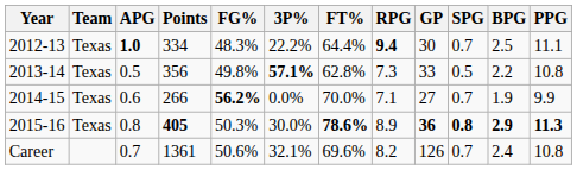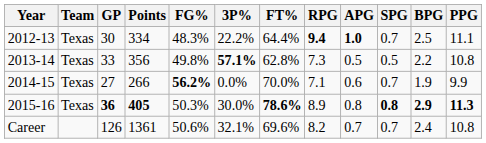columns swapped: GP <-> APG
